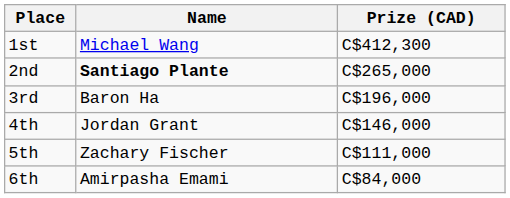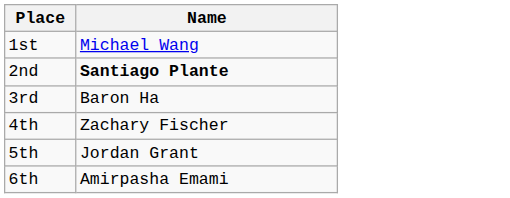- column: Prize (CAD) | C$412,300 | C$265,000 | C$196,000 | C$146,000 | C$111,000 | C$84,000
4th | Name: Jordan Grant -> Zachary Fischer
5th | Name: Zachary Fischer -> Jordan Grant
